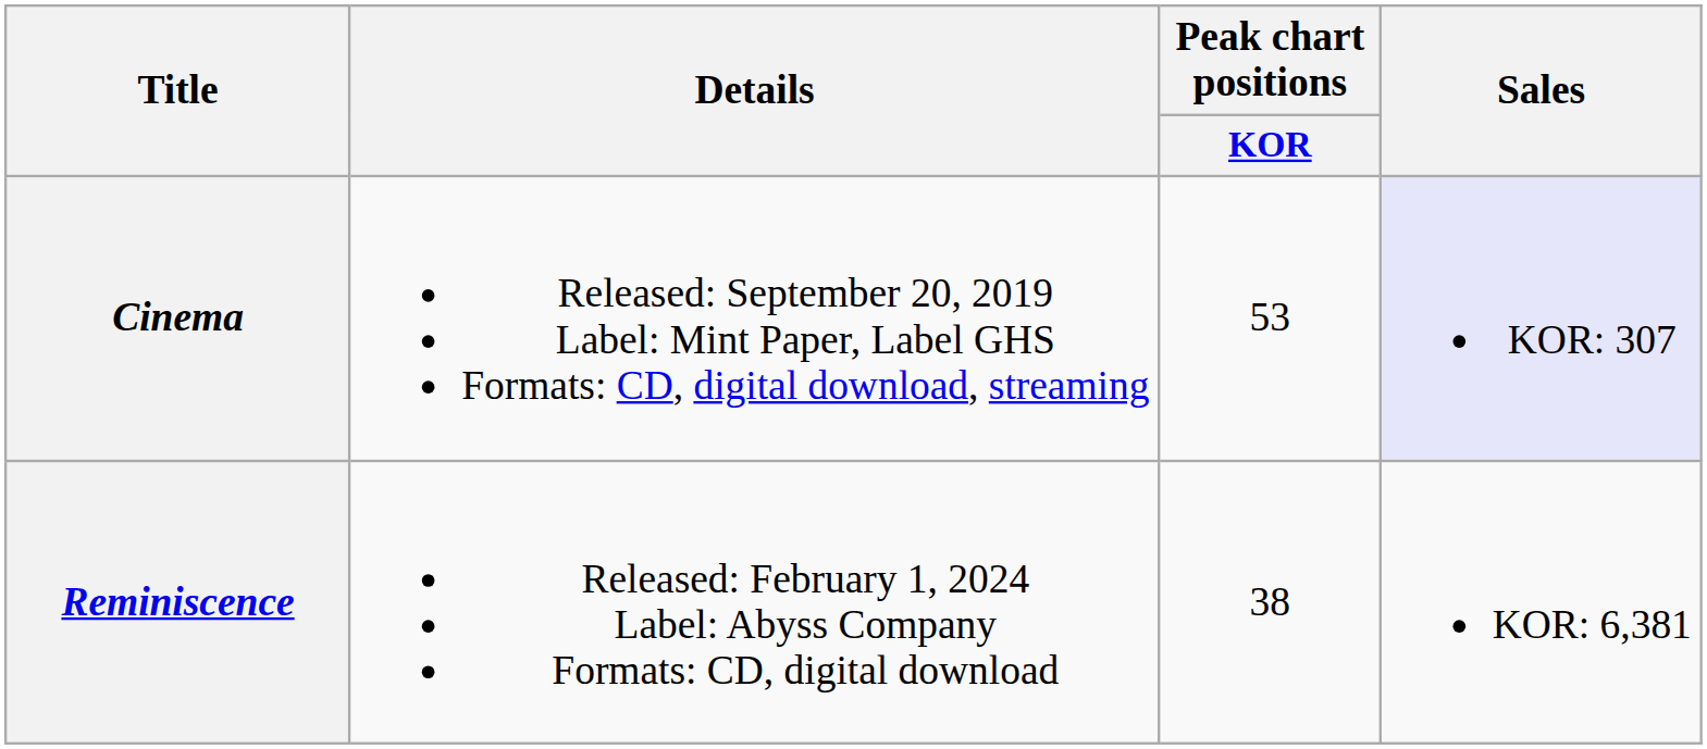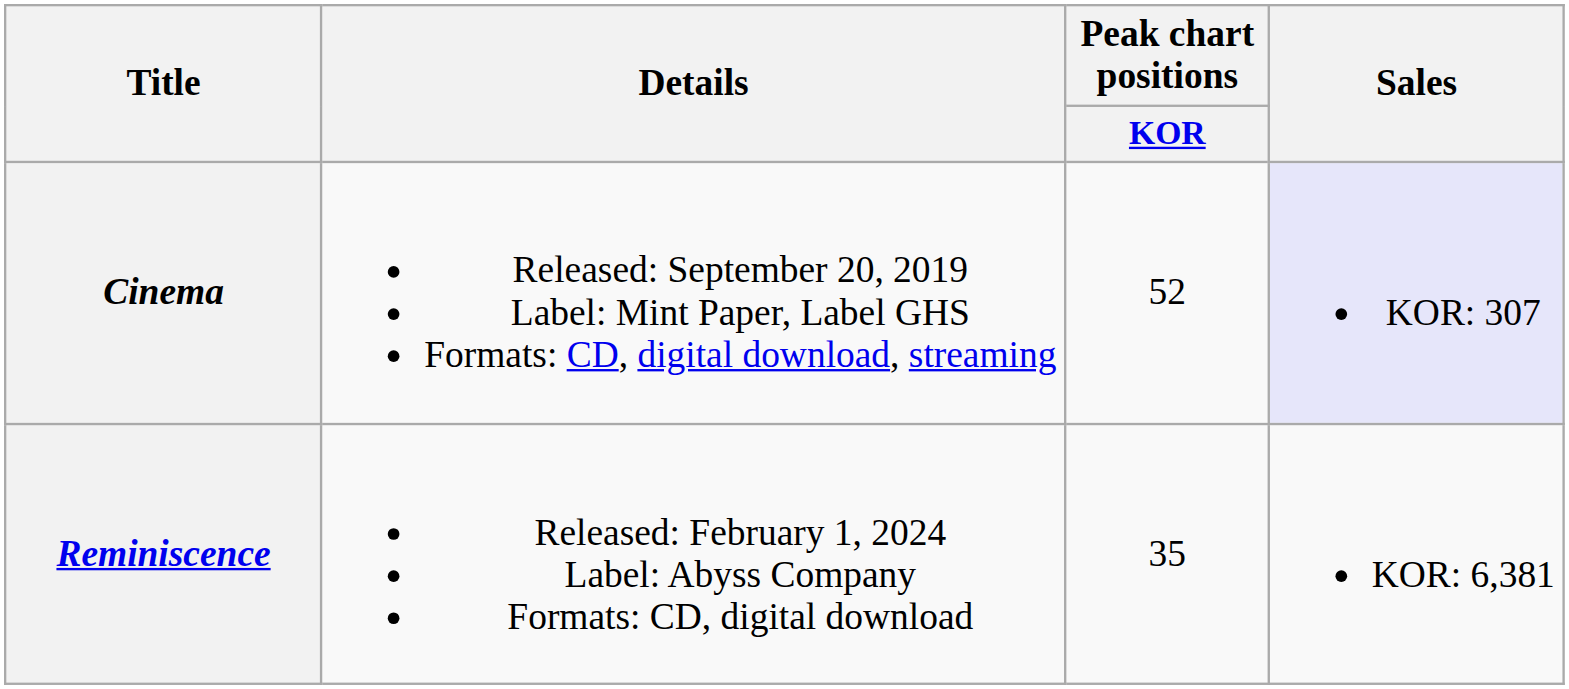Cinema | Peak chart positions / KOR: 53 -> 52
Reminiscence | Peak chart positions / KOR: 38 -> 35
